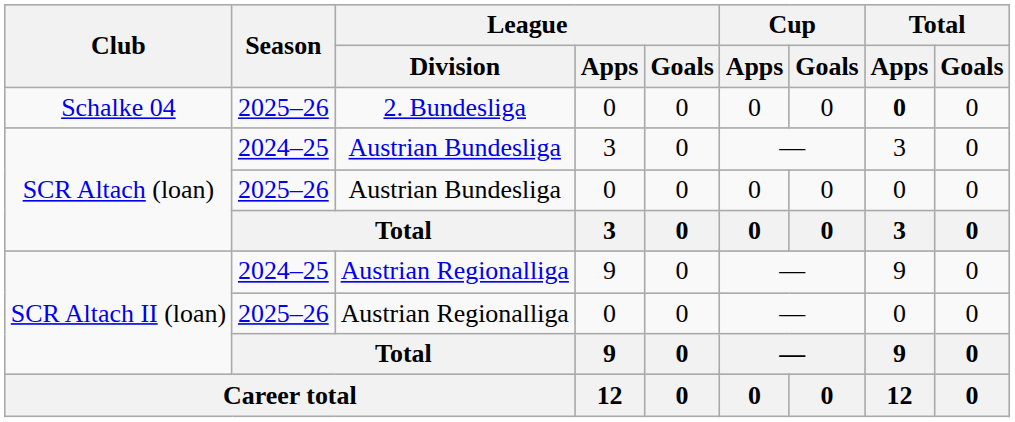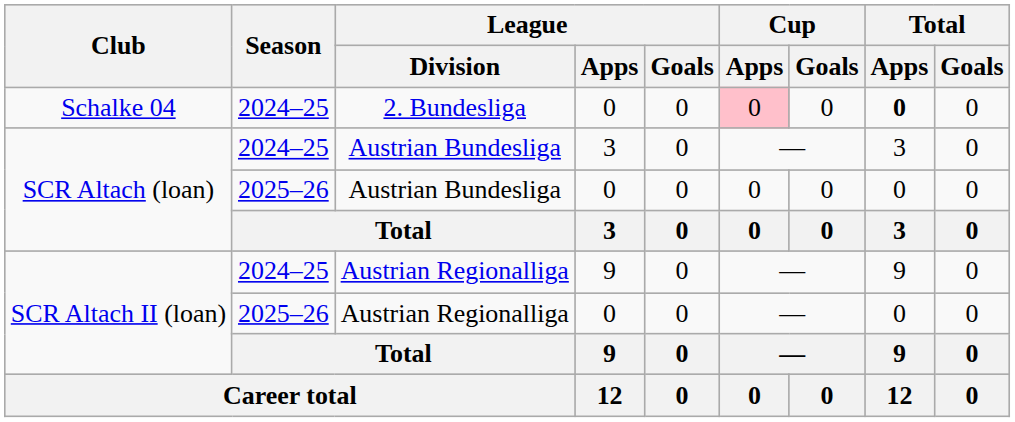Schalke 04 | Season: 2025–26 -> 2024–25
Schalke 04 | Cup / Apps: no background -> pink background
